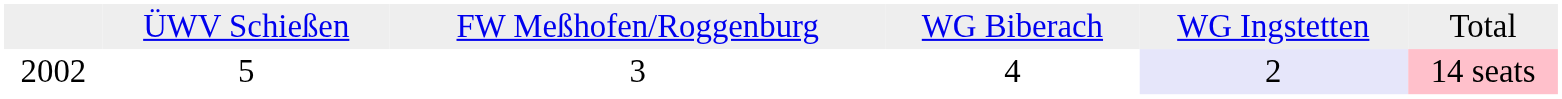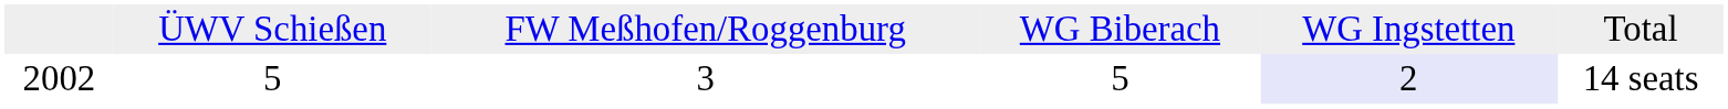2002 | column 4: 4 -> 5
2002 | column 6: pink background -> no background
